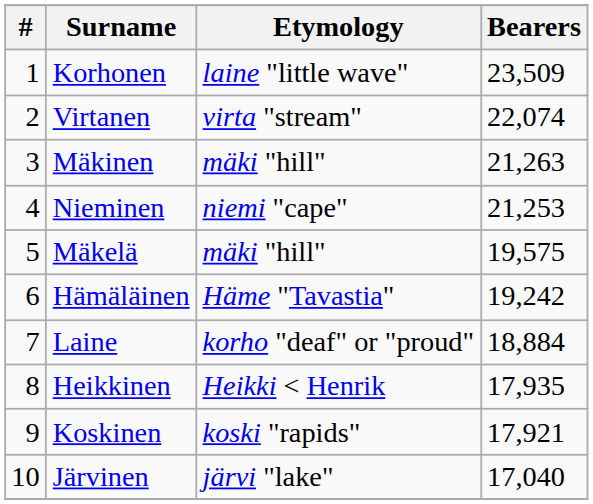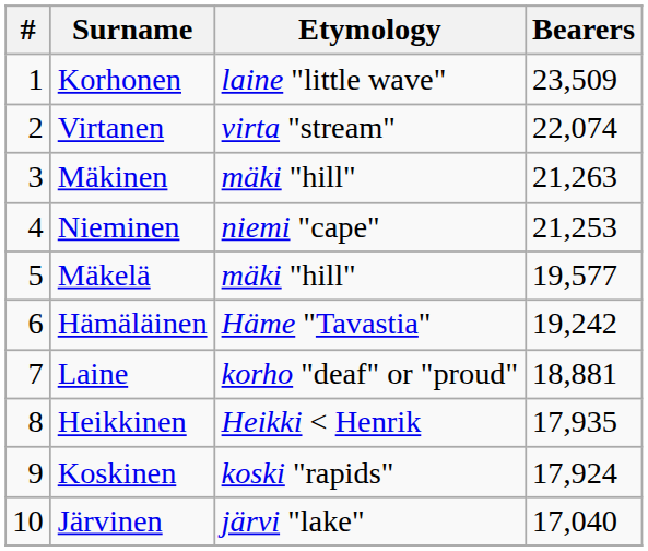Mäkelä | Bearers: 19,575 -> 19,577
Laine | Bearers: 18,884 -> 18,881
Koskinen | Bearers: 17,921 -> 17,924
